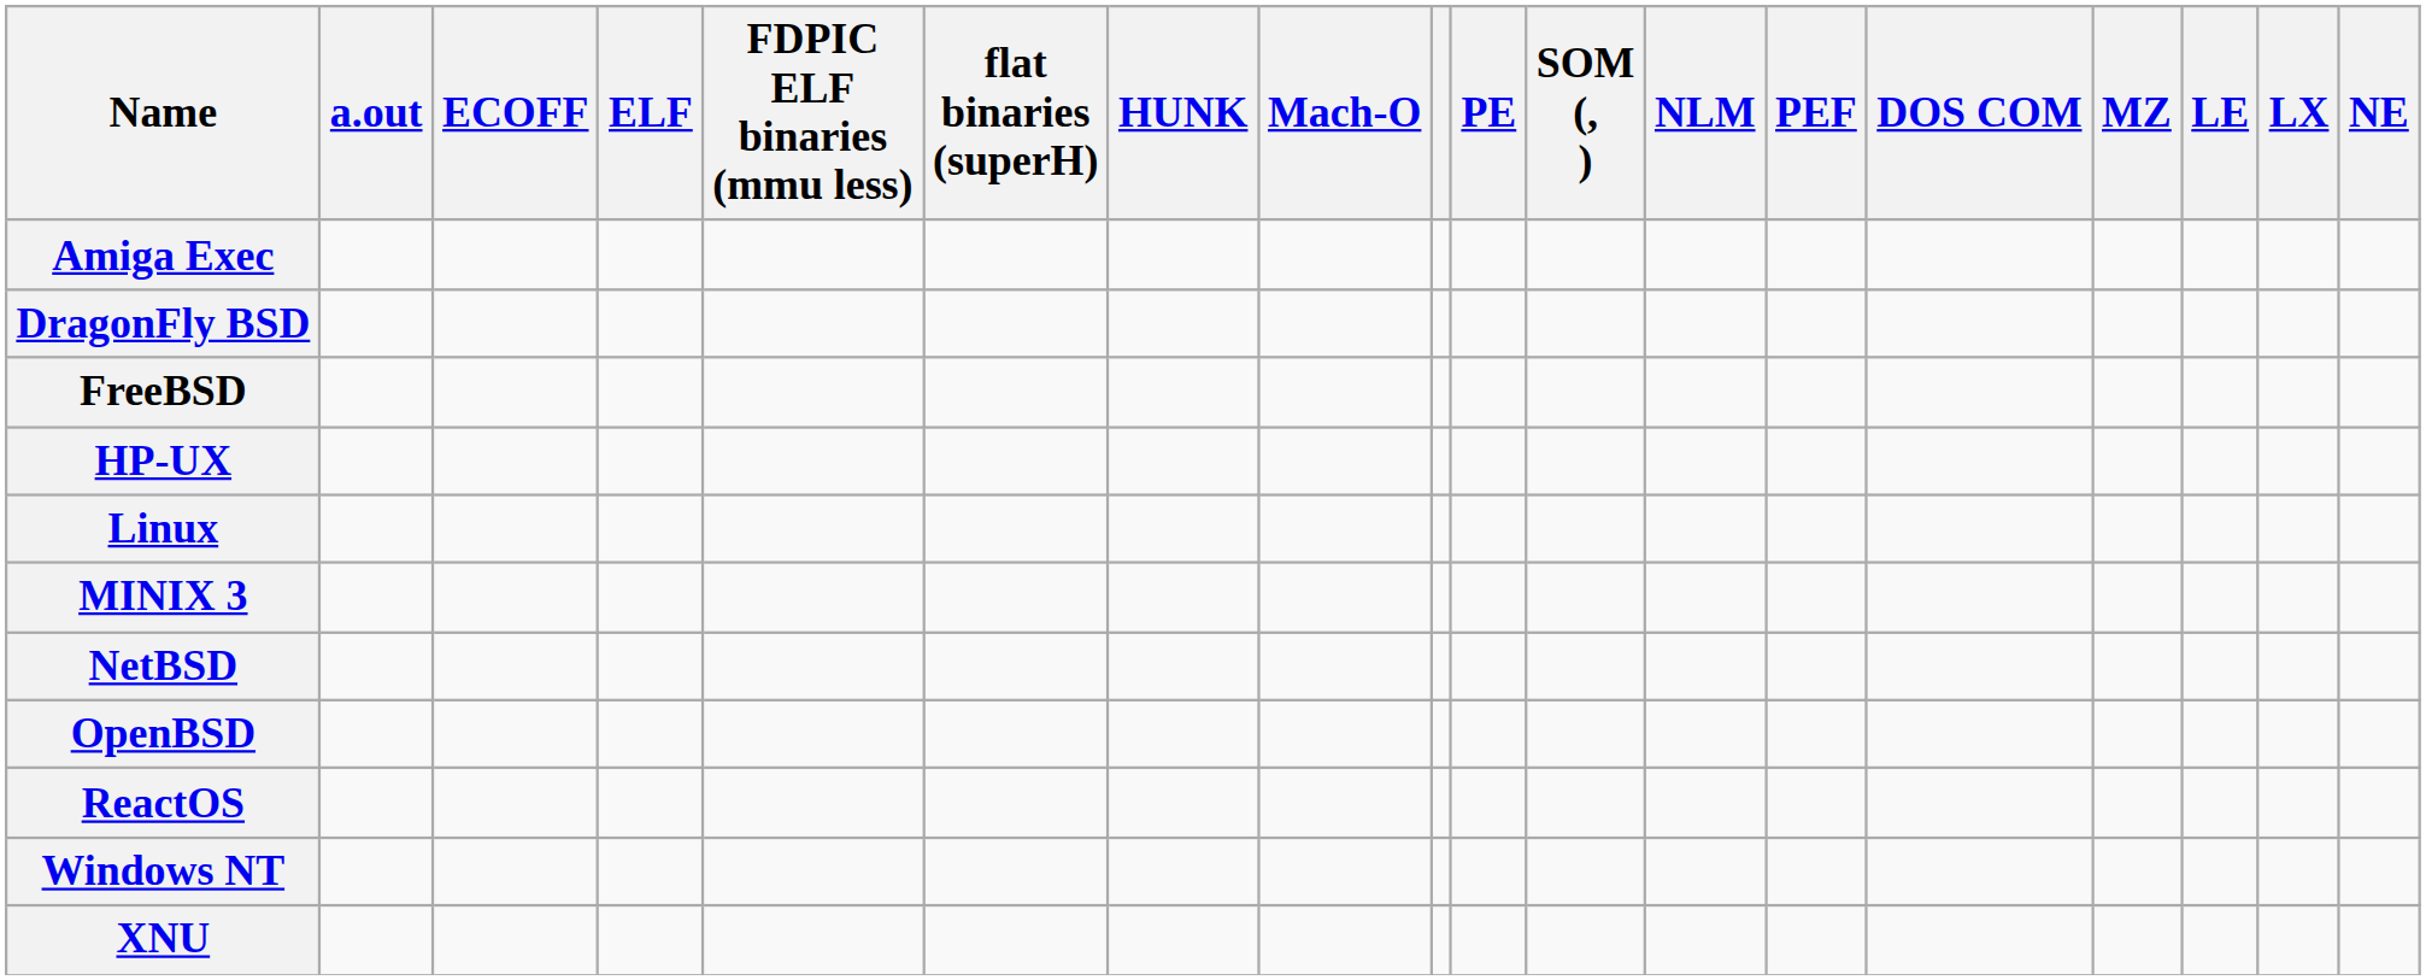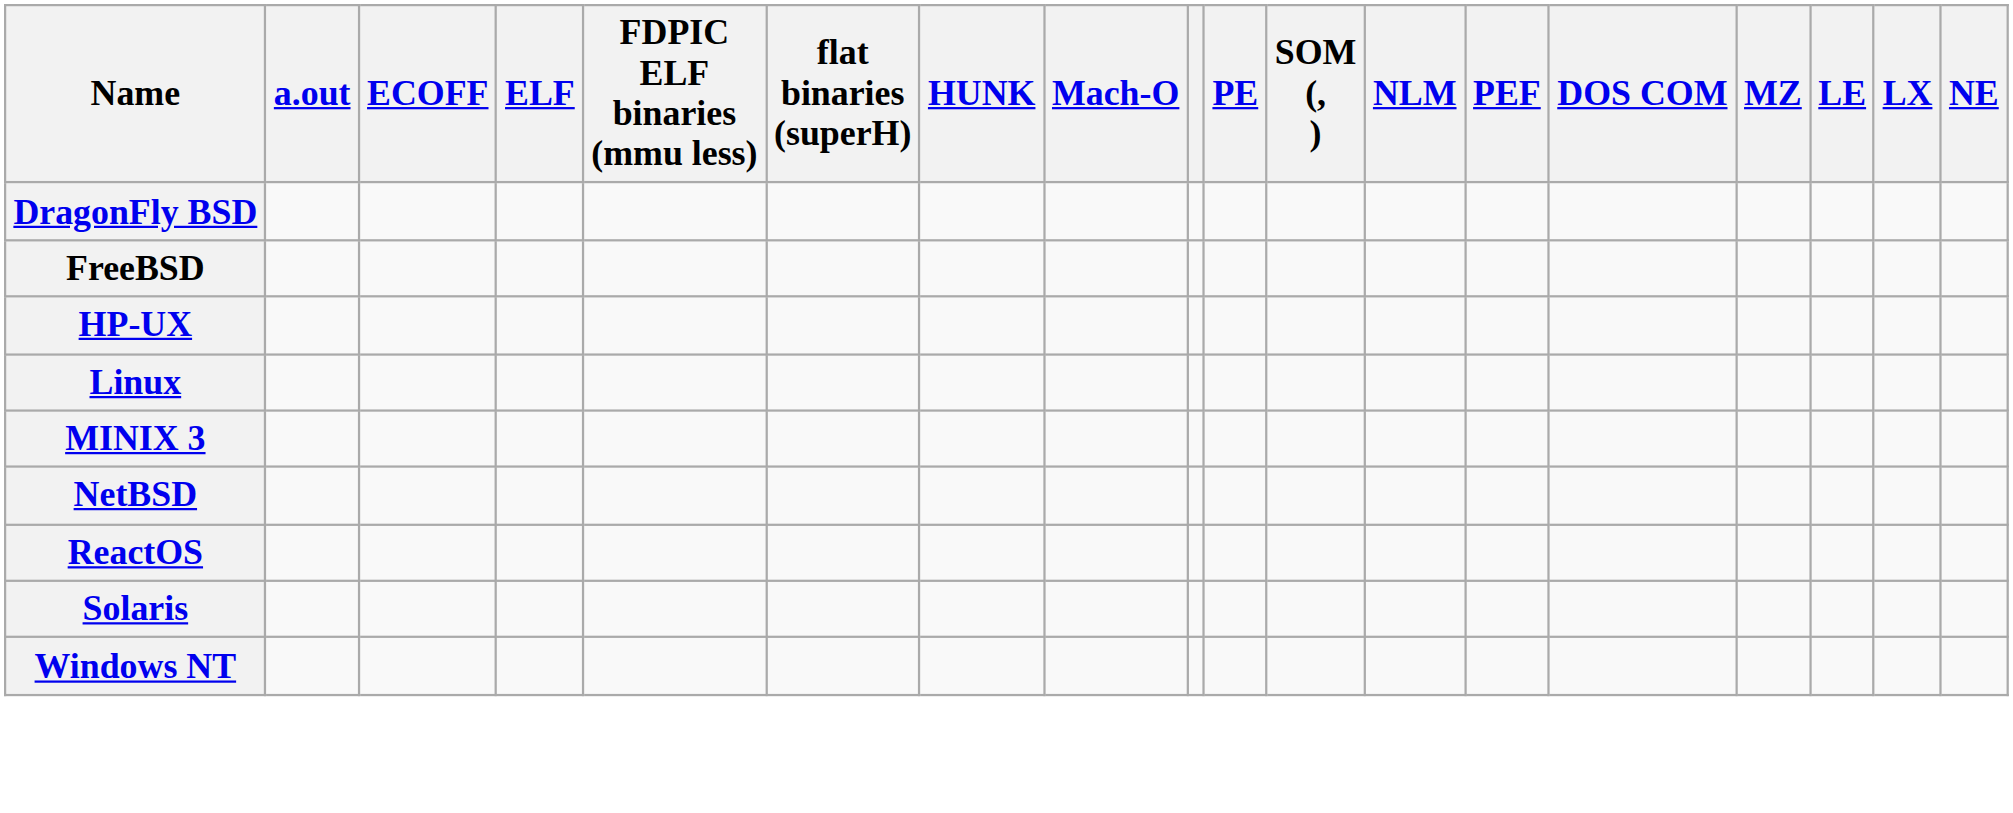- row: Amiga Exec
- row: OpenBSD
+ row: Solaris
- row: XNU
